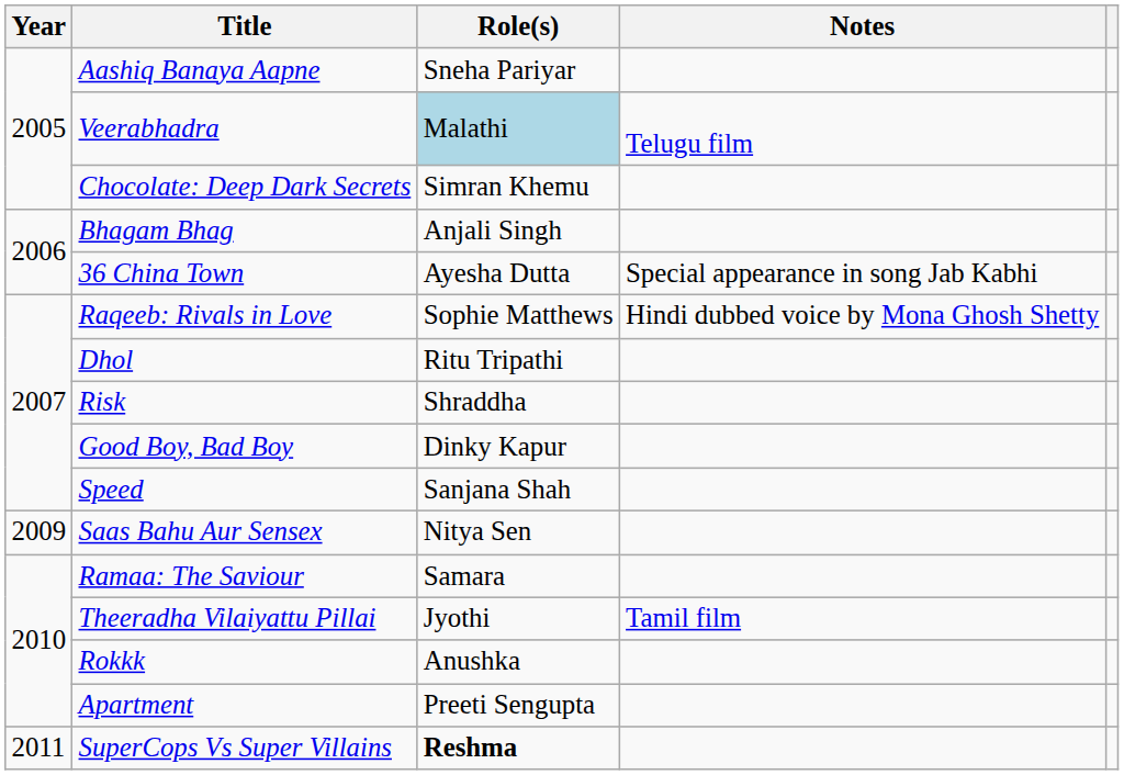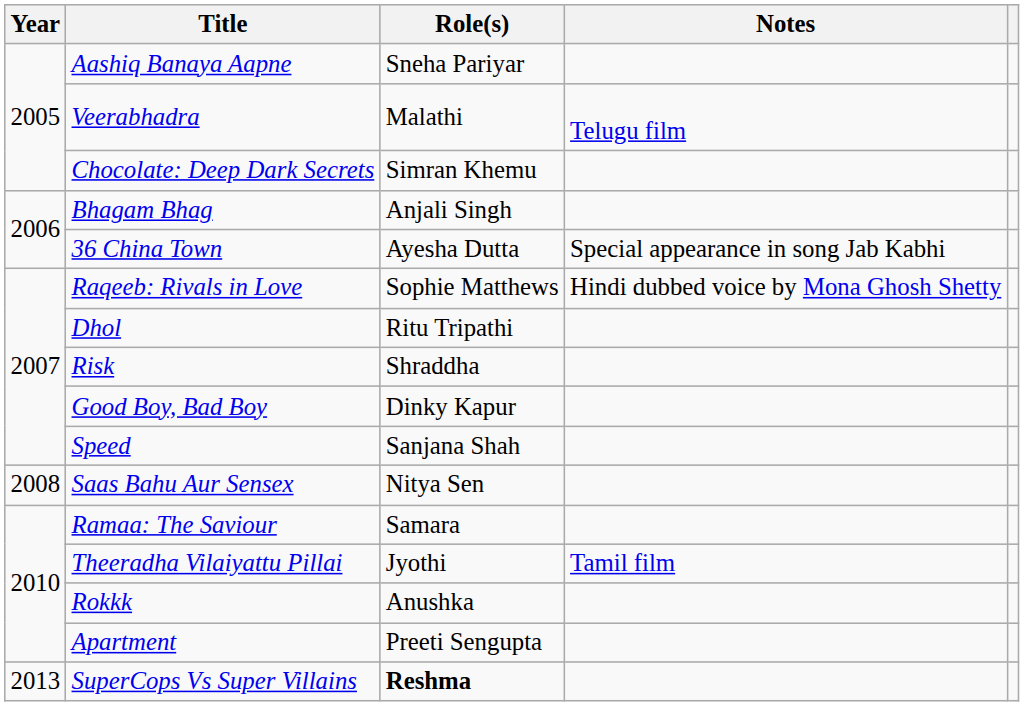Veerabhadra | Role(s): lightblue background -> no background
Saas Bahu Aur Sensex | Year: 2009 -> 2008
SuperCops Vs Super Villains | Year: 2011 -> 2013
